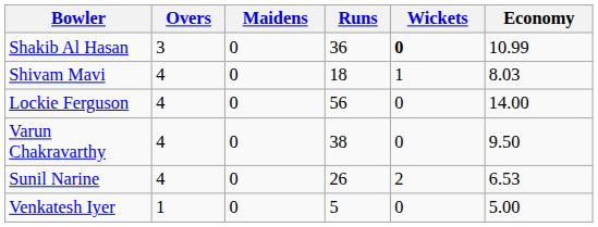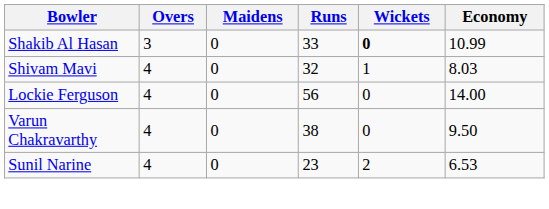Shakib Al Hasan | Runs: 36 -> 33
Shivam Mavi | Runs: 18 -> 32
Sunil Narine | Runs: 26 -> 23
- row: Venkatesh Iyer | 1 | 0 | 5 | 0 | 5.00
